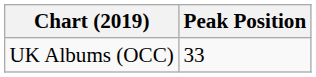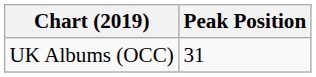UK Albums (OCC) | Peak Position: 33 -> 31
